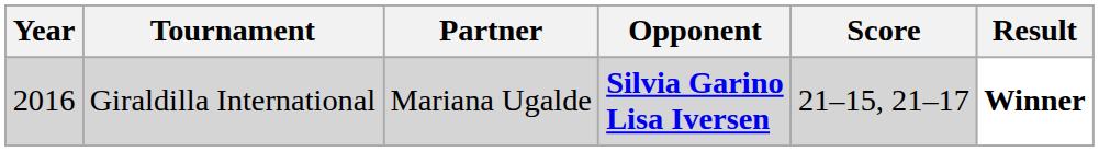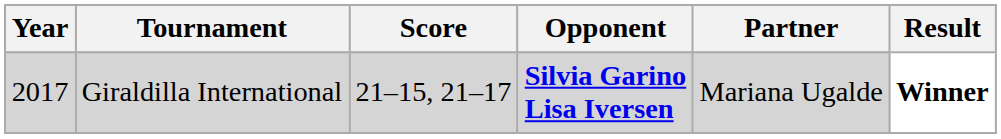columns swapped: Partner <-> Score
Giraldilla International | Year: 2016 -> 2017
